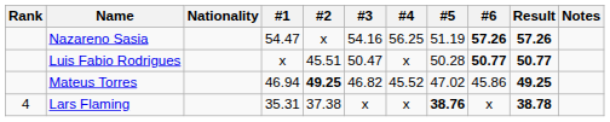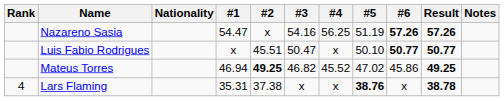Luis Fabio Rodrigues | #5: 50.28 -> 50.10
